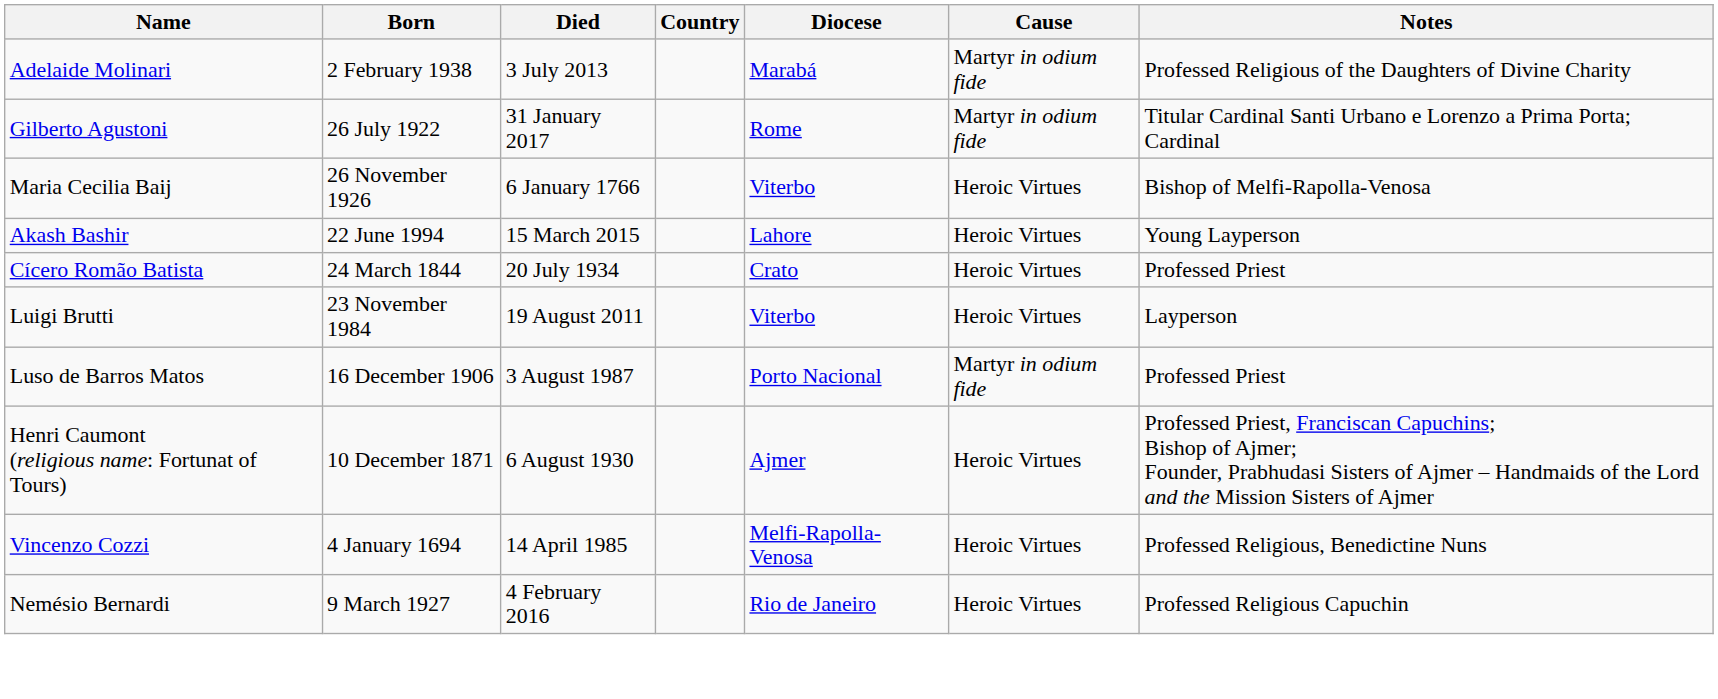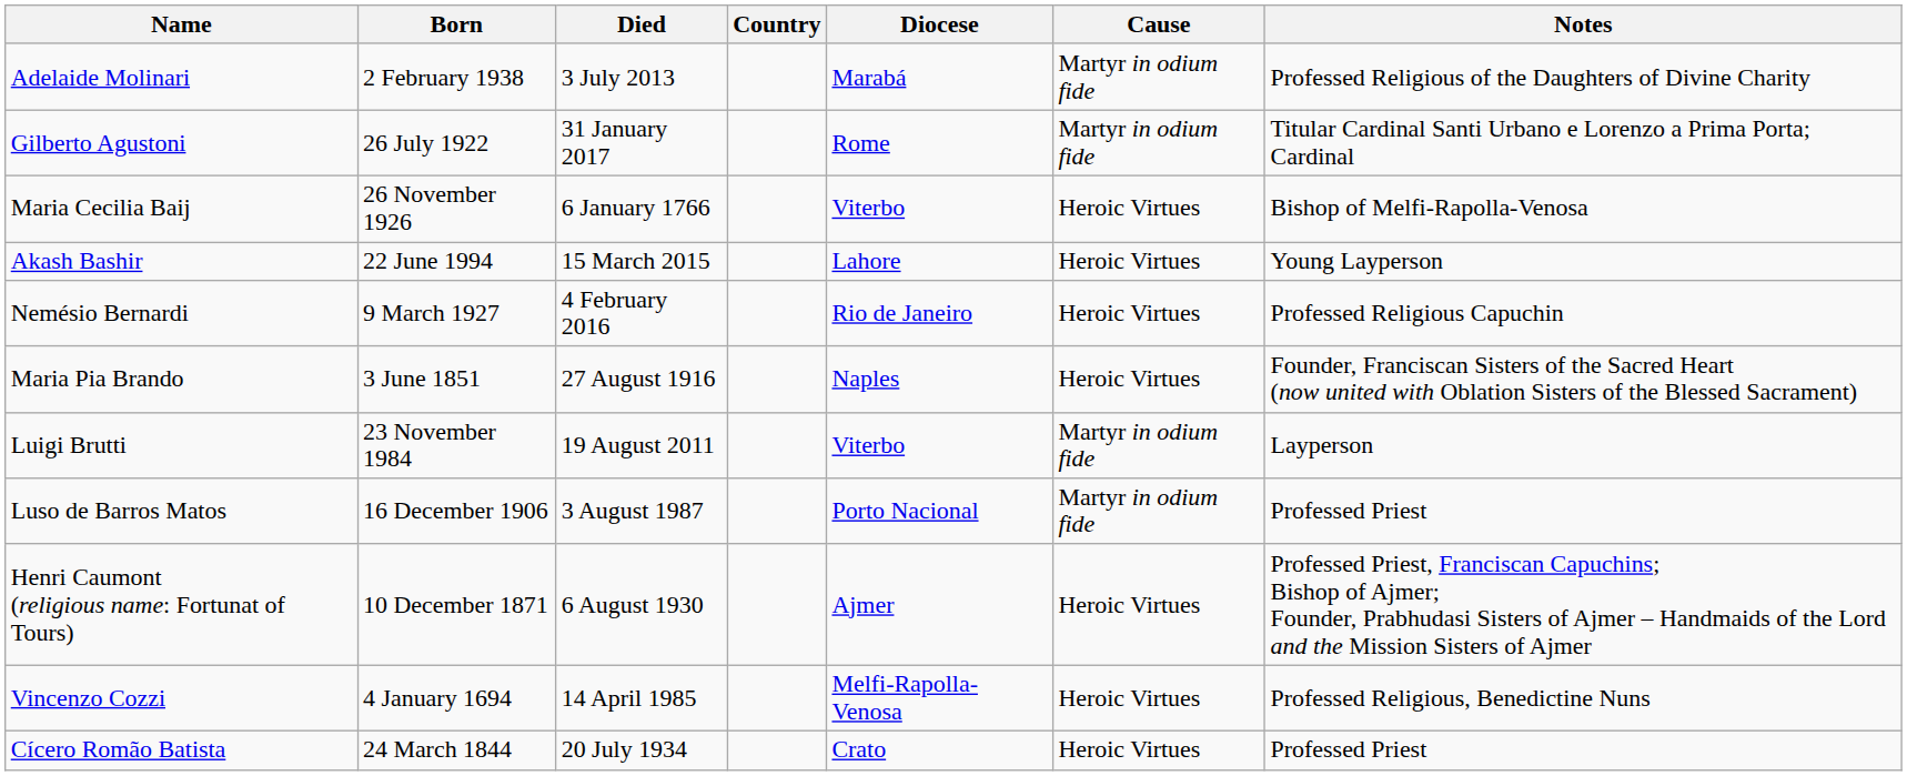rows swapped: Nemésio Bernardi <-> Cícero Romão Batista
+ row: Maria Pia Brando | 3 June 1851 | 27 August 1916 | Naples | Heroic Virtues | Founder, Franciscan Sisters of the Sacred Heart (now united with Oblation Sisters of the Blessed Sacrament)
Luigi Brutti | Cause: Heroic Virtues -> Martyr in odium fide
